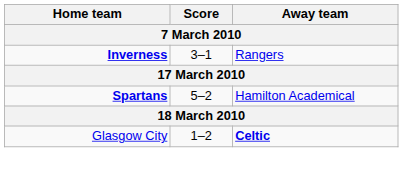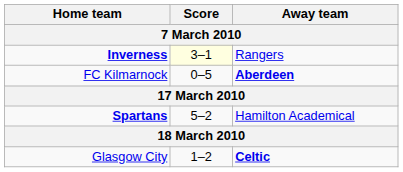Inverness | Score: no background -> lightyellow background
+ row: FC Kilmarnock | 0–5 | Aberdeen
